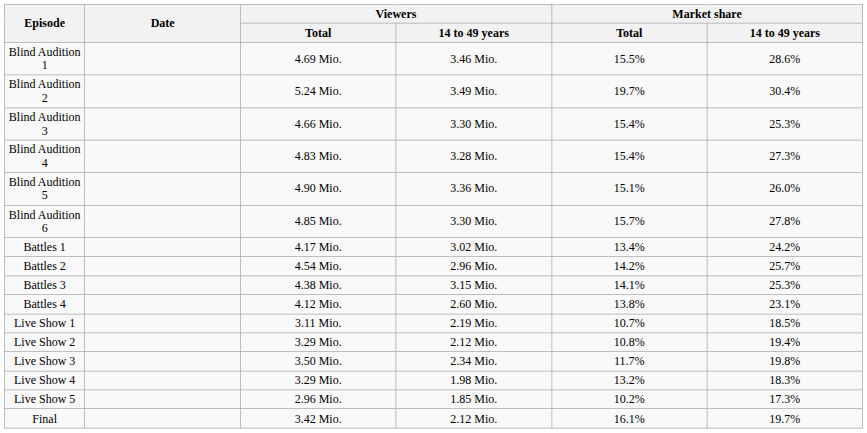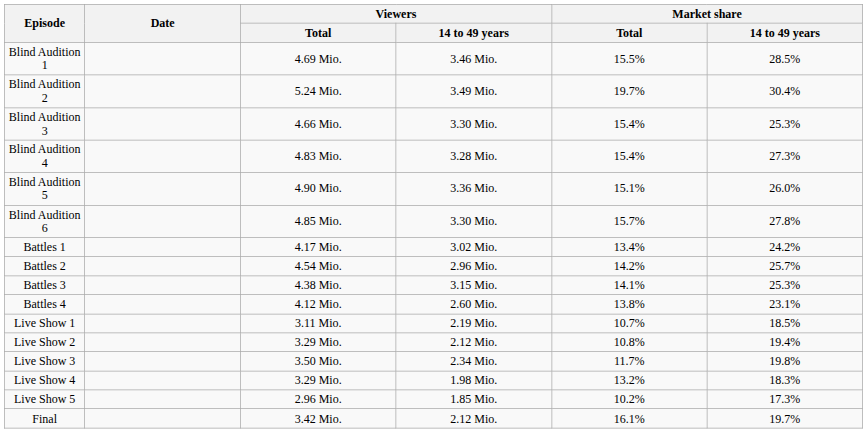Blind Audition 1 | Market share / 14 to 49 years: 28.6% -> 28.5%
